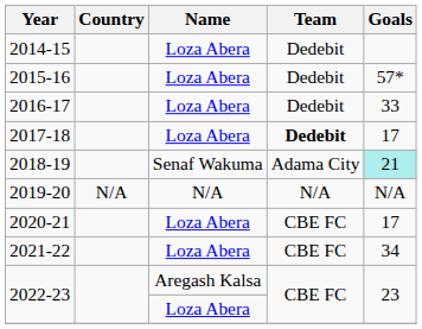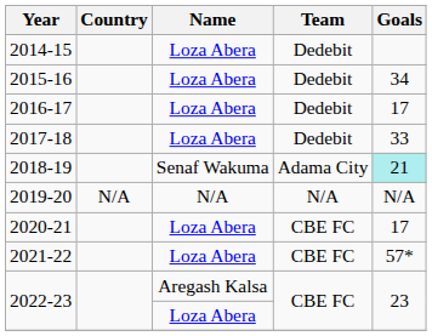2015-16 | Goals: 57* -> 34
2016-17 | Goals: 33 -> 17
2017-18 | Team: bold -> normal
2017-18 | Goals: 17 -> 33
2021-22 | Goals: 34 -> 57*
